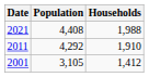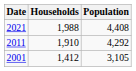columns swapped: Population <-> Households
